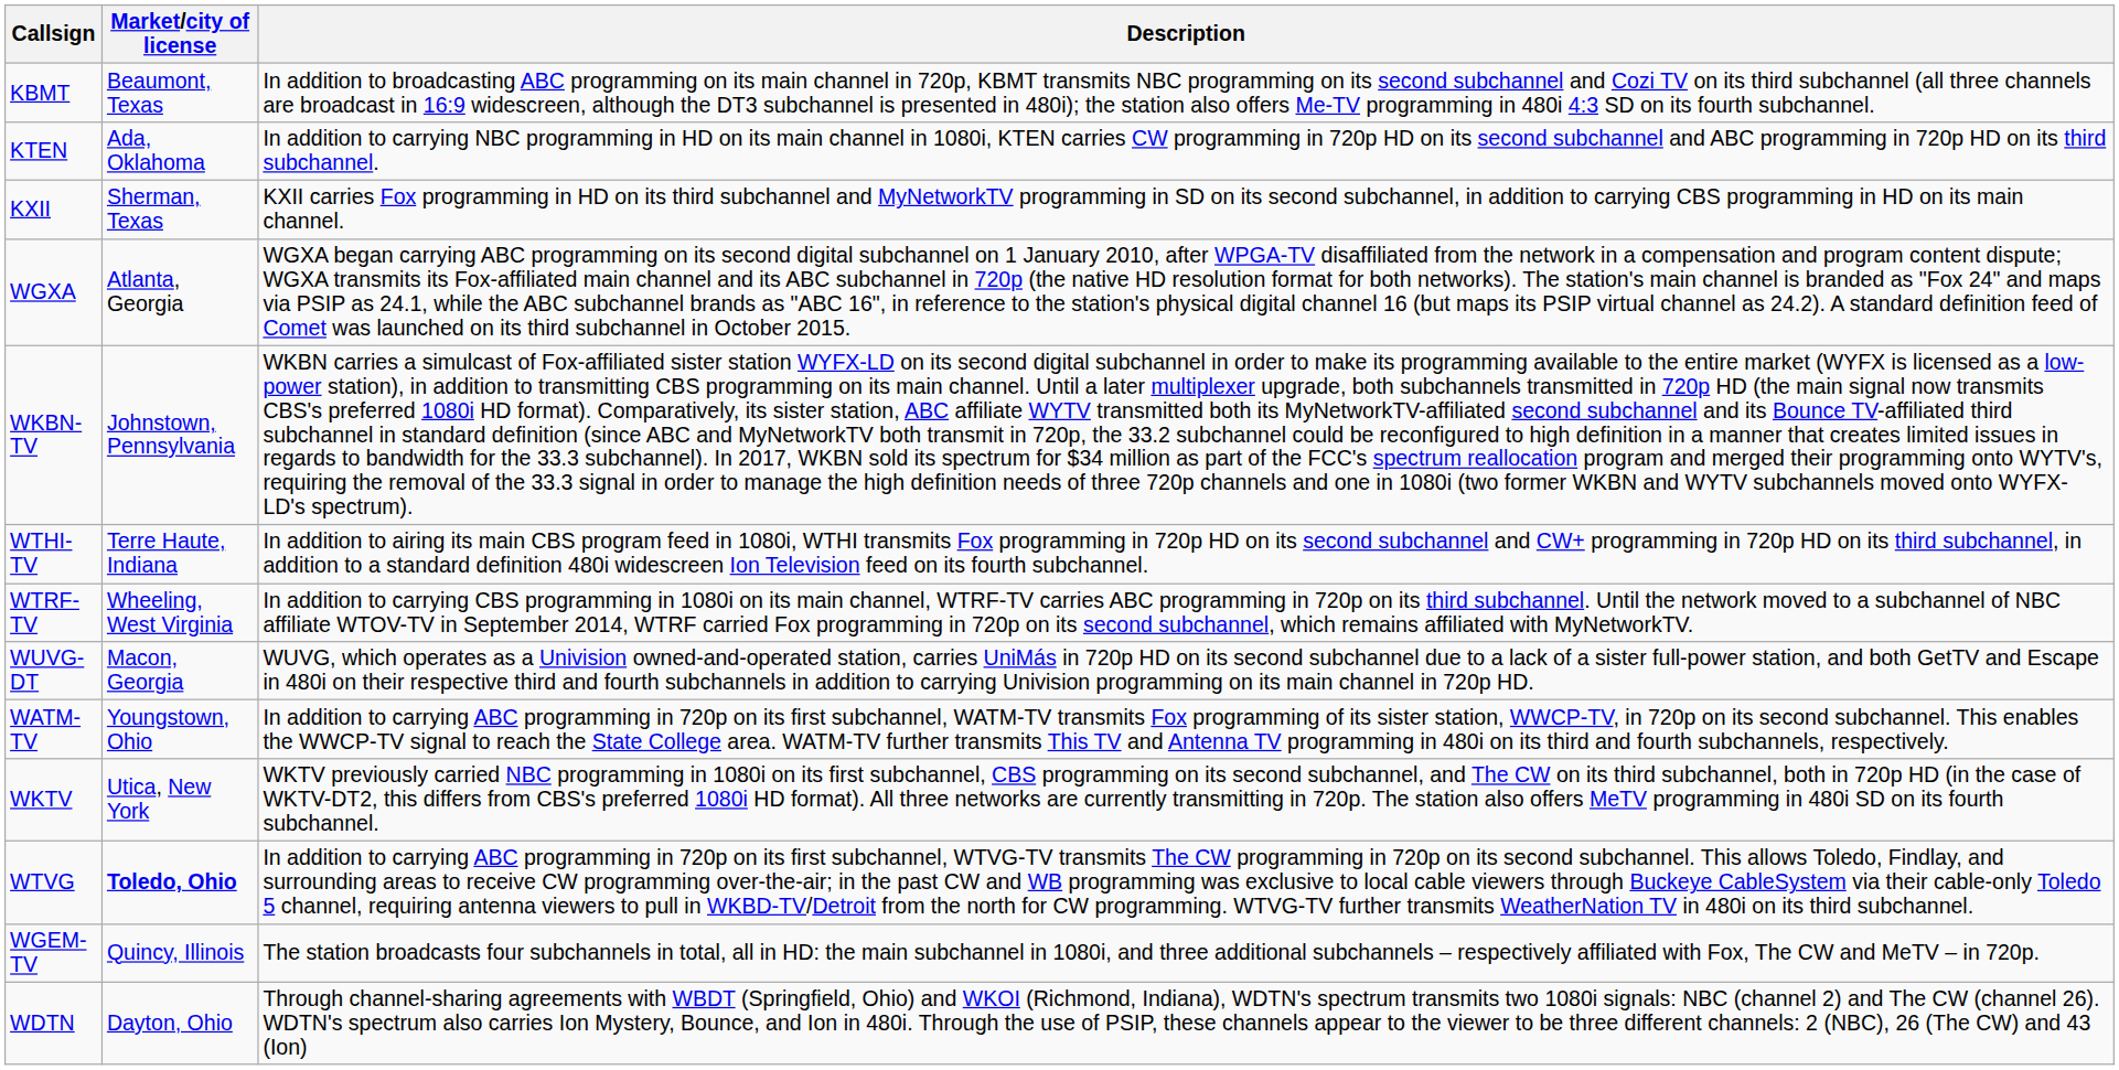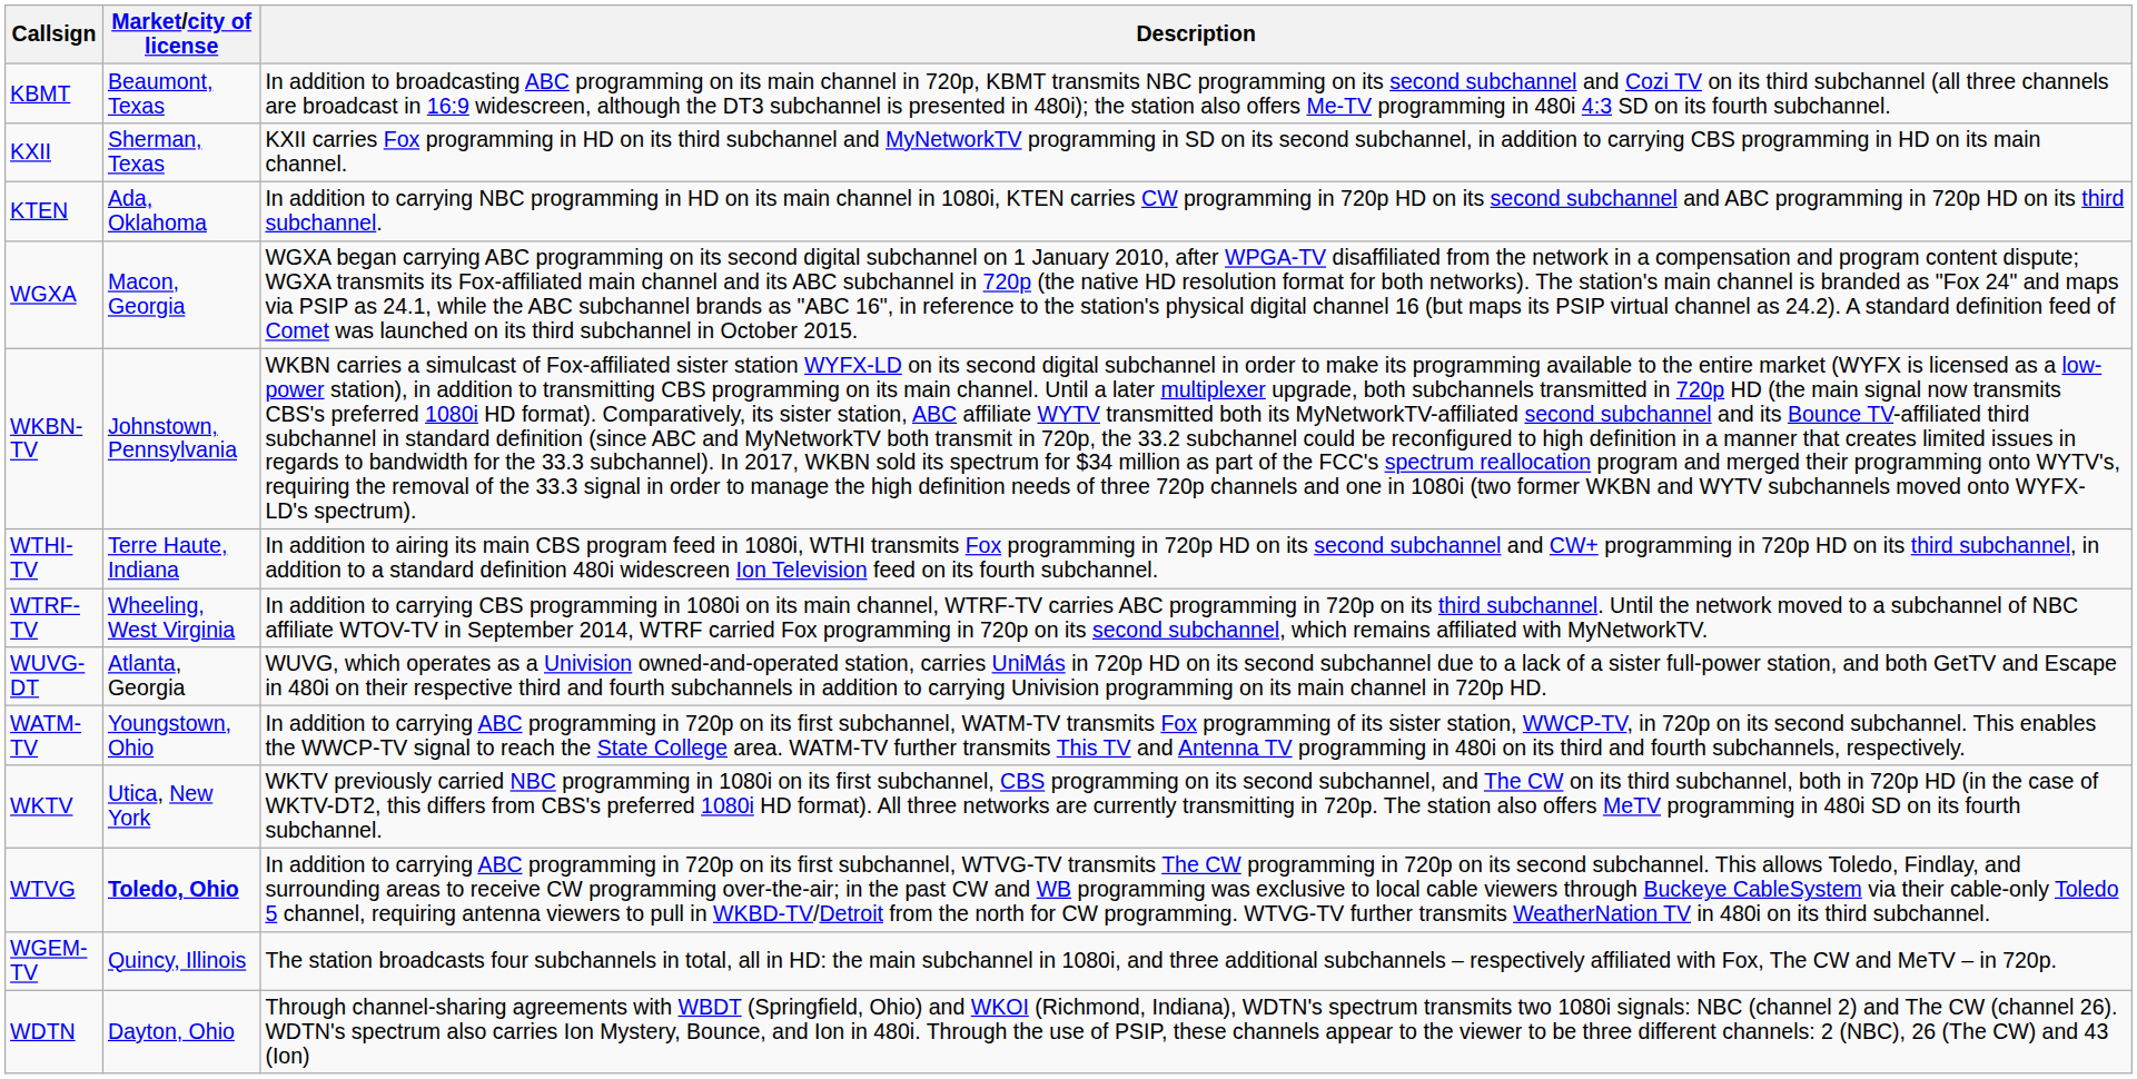rows swapped: KXII <-> KTEN
WGXA | Market/city of license: Atlanta, Georgia -> Macon, Georgia
WUVG-DT | Market/city of license: Macon, Georgia -> Atlanta, Georgia
